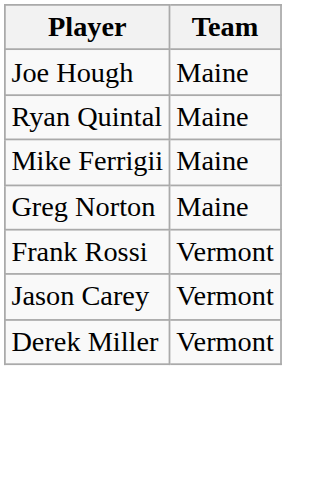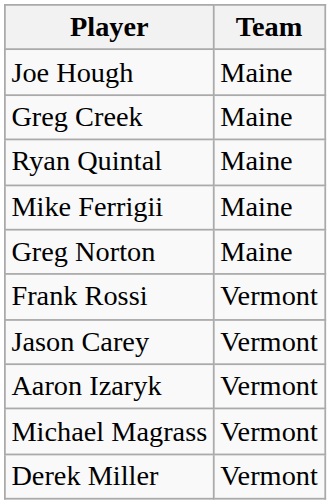+ row: Greg Creek | Maine
+ row: Aaron Izaryk | Vermont
+ row: Michael Magrass | Vermont
